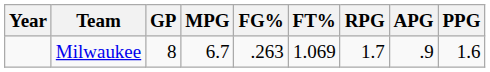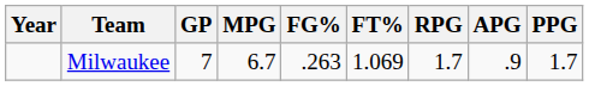Milwaukee | GP: 8 -> 7
Milwaukee | PPG: 1.6 -> 1.7
